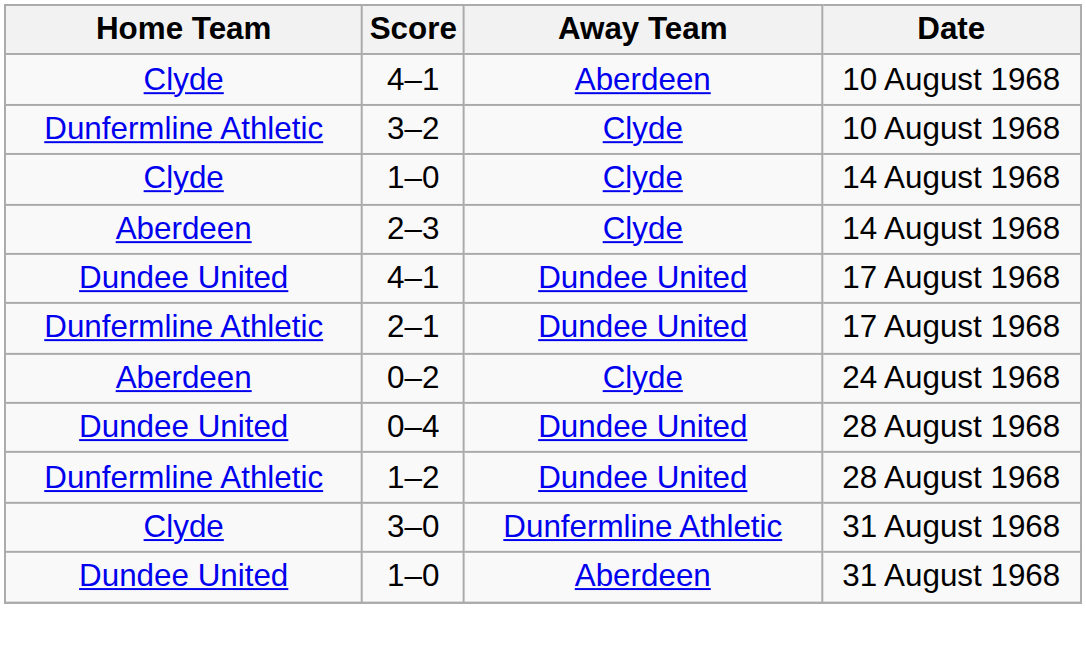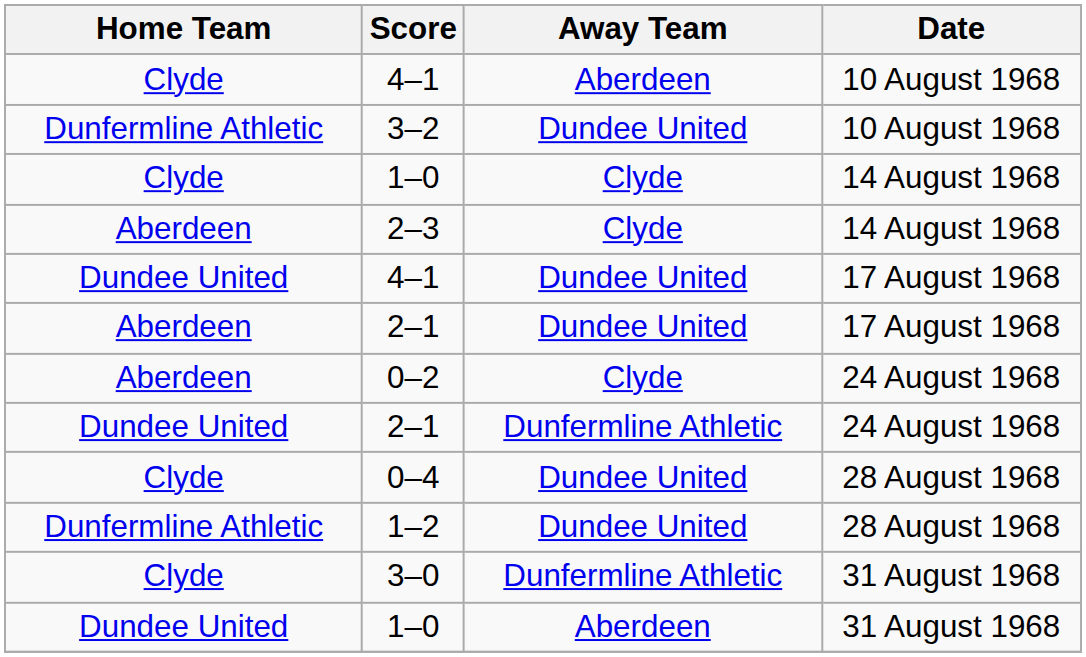3–2 | Away Team: Clyde -> Dundee United
2–1 / 17 August 1968 | Home Team: Dunfermline Athletic -> Aberdeen
+ row: Dundee United | 2–1 | Dunfermline Athletic | 24 August 1968
0–4 | Home Team: Dundee United -> Clyde
